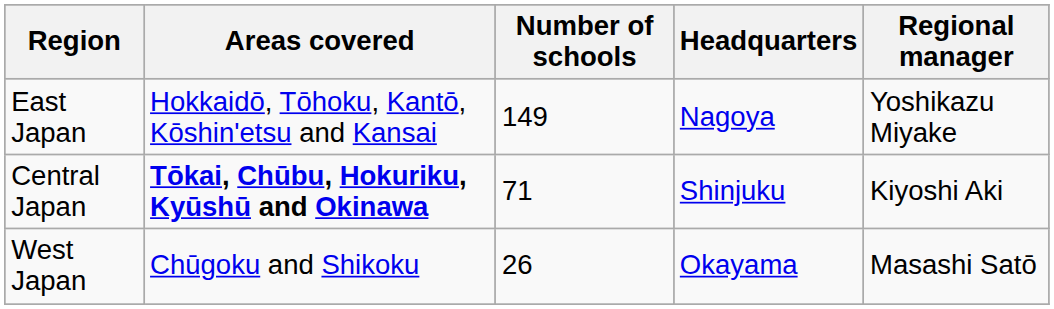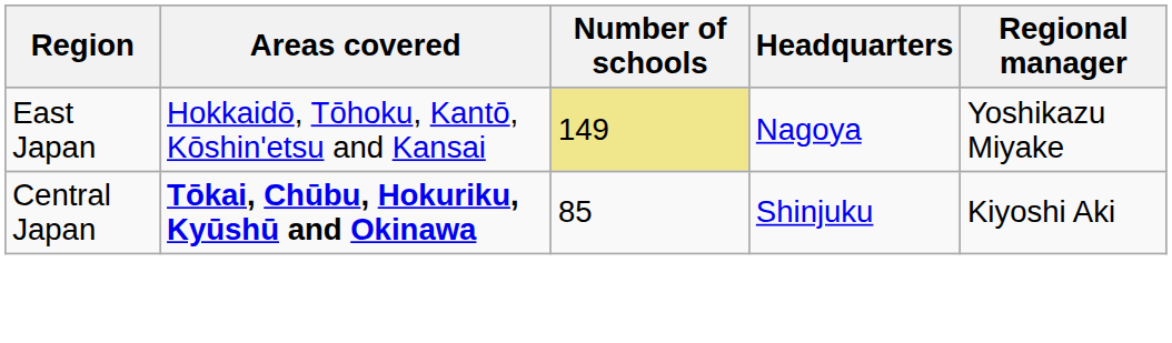East Japan | Number of schools: no background -> khaki background
Central Japan | Number of schools: 71 -> 85
- row: West Japan | Chūgoku and Shikoku | 26 | Okayama | Masashi Satō
